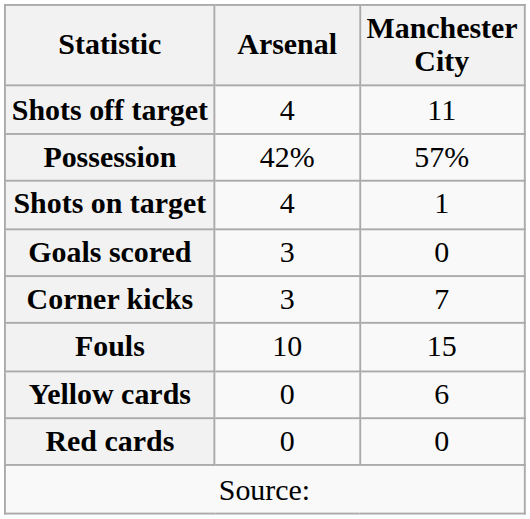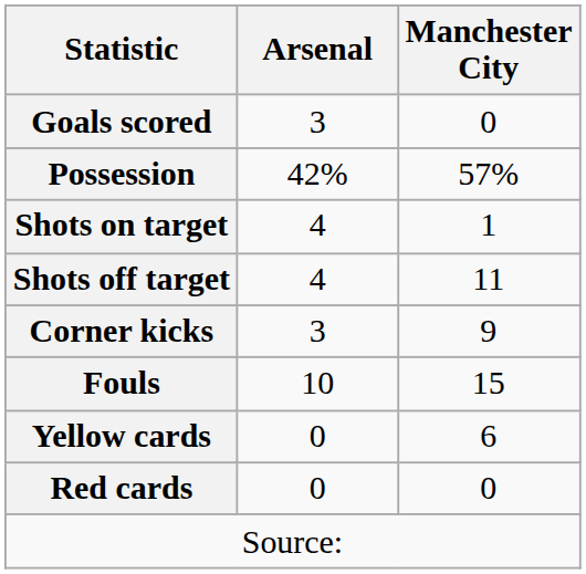rows swapped: Goals scored <-> Shots off target
Corner kicks | Manchester City: 7 -> 9
